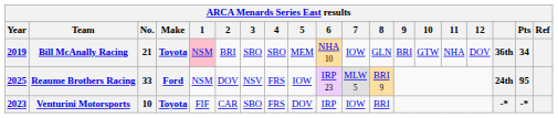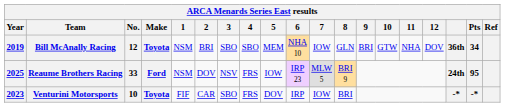Bill McAnally Racing | No.: 21 -> 12
Bill McAnally Racing | 1: pink background -> no background
